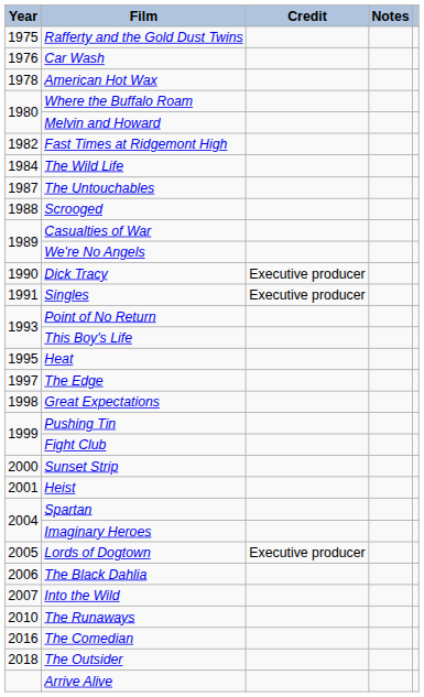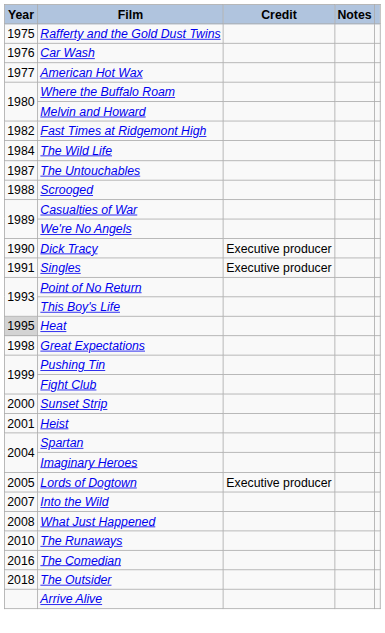American Hot Wax | Year: 1978 -> 1977
Heat | Year: no background -> lightgrey background
- row: 1997 | The Edge
- row: 2006 | The Black Dahlia
+ row: 2008 | What Just Happened
